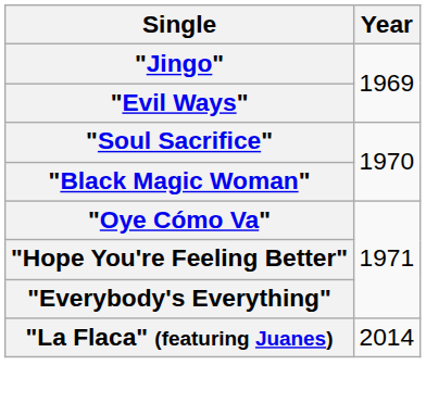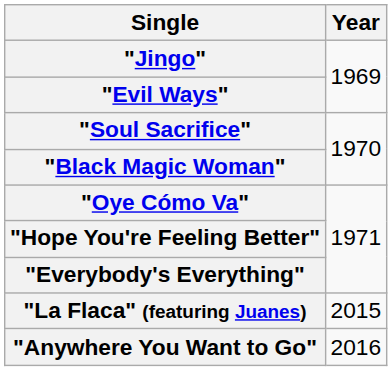"La Flaca" (featuring Juanes) | Year: 2014 -> 2015
+ row: "Anywhere You Want to Go" | 2016
